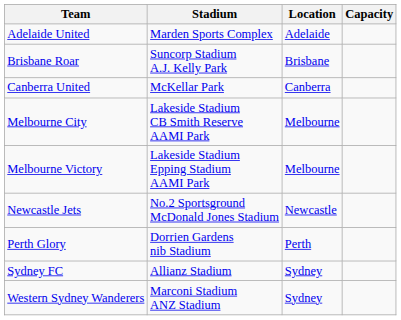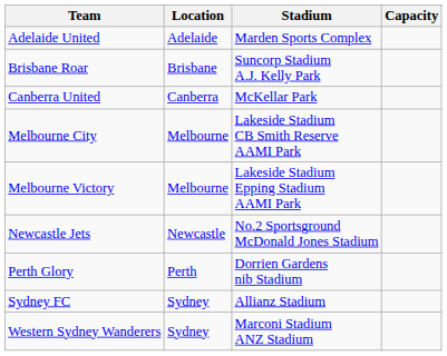columns swapped: Location <-> Stadium
